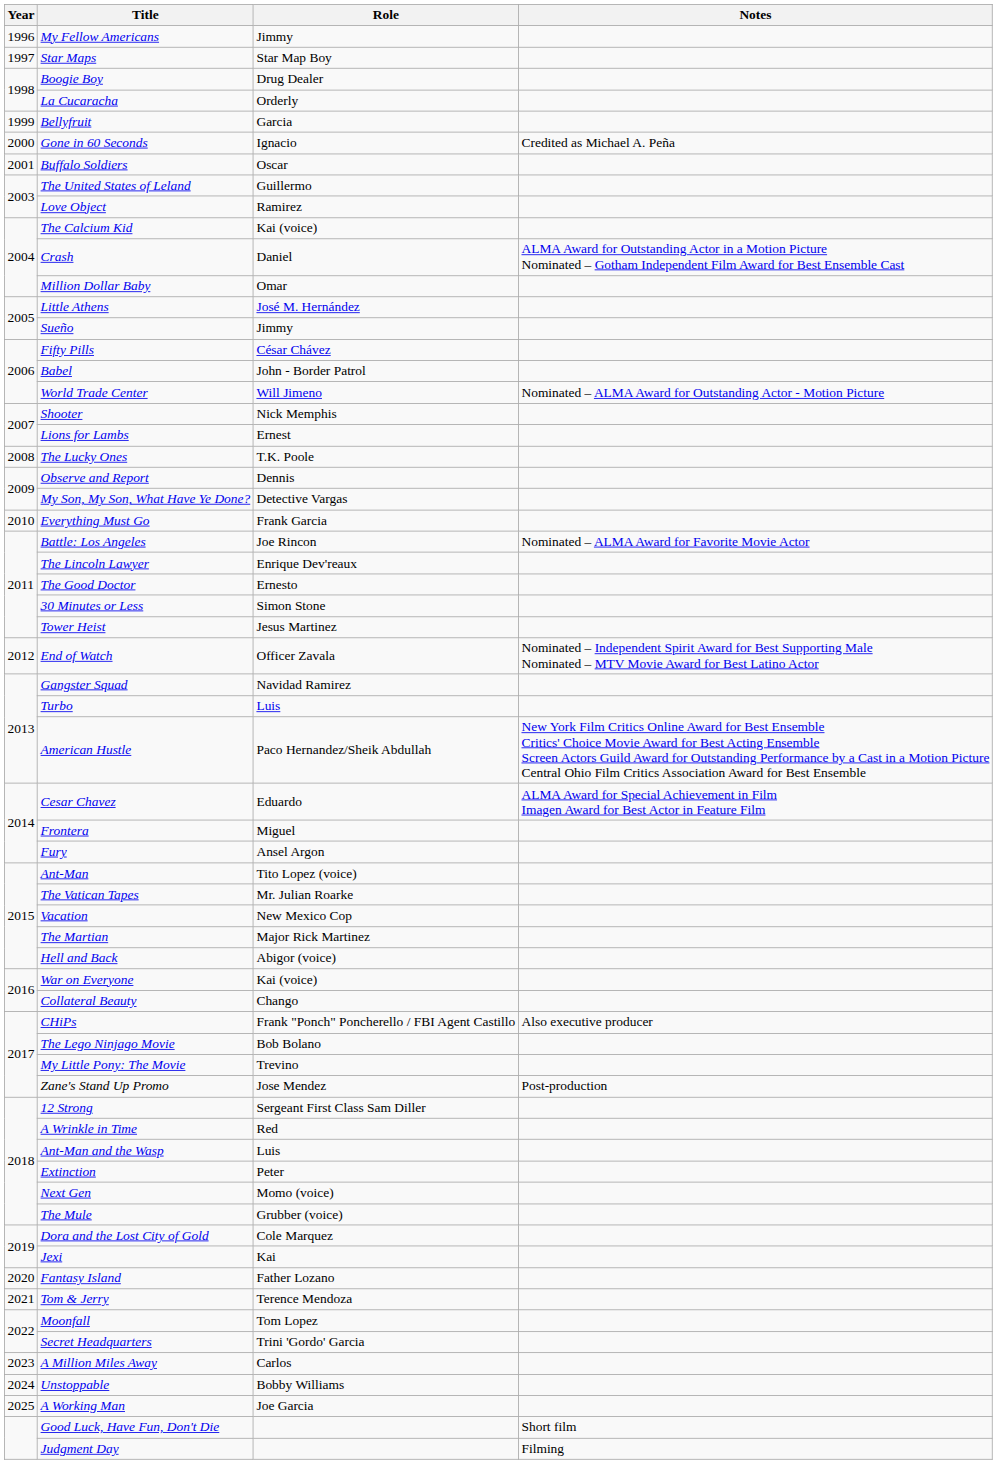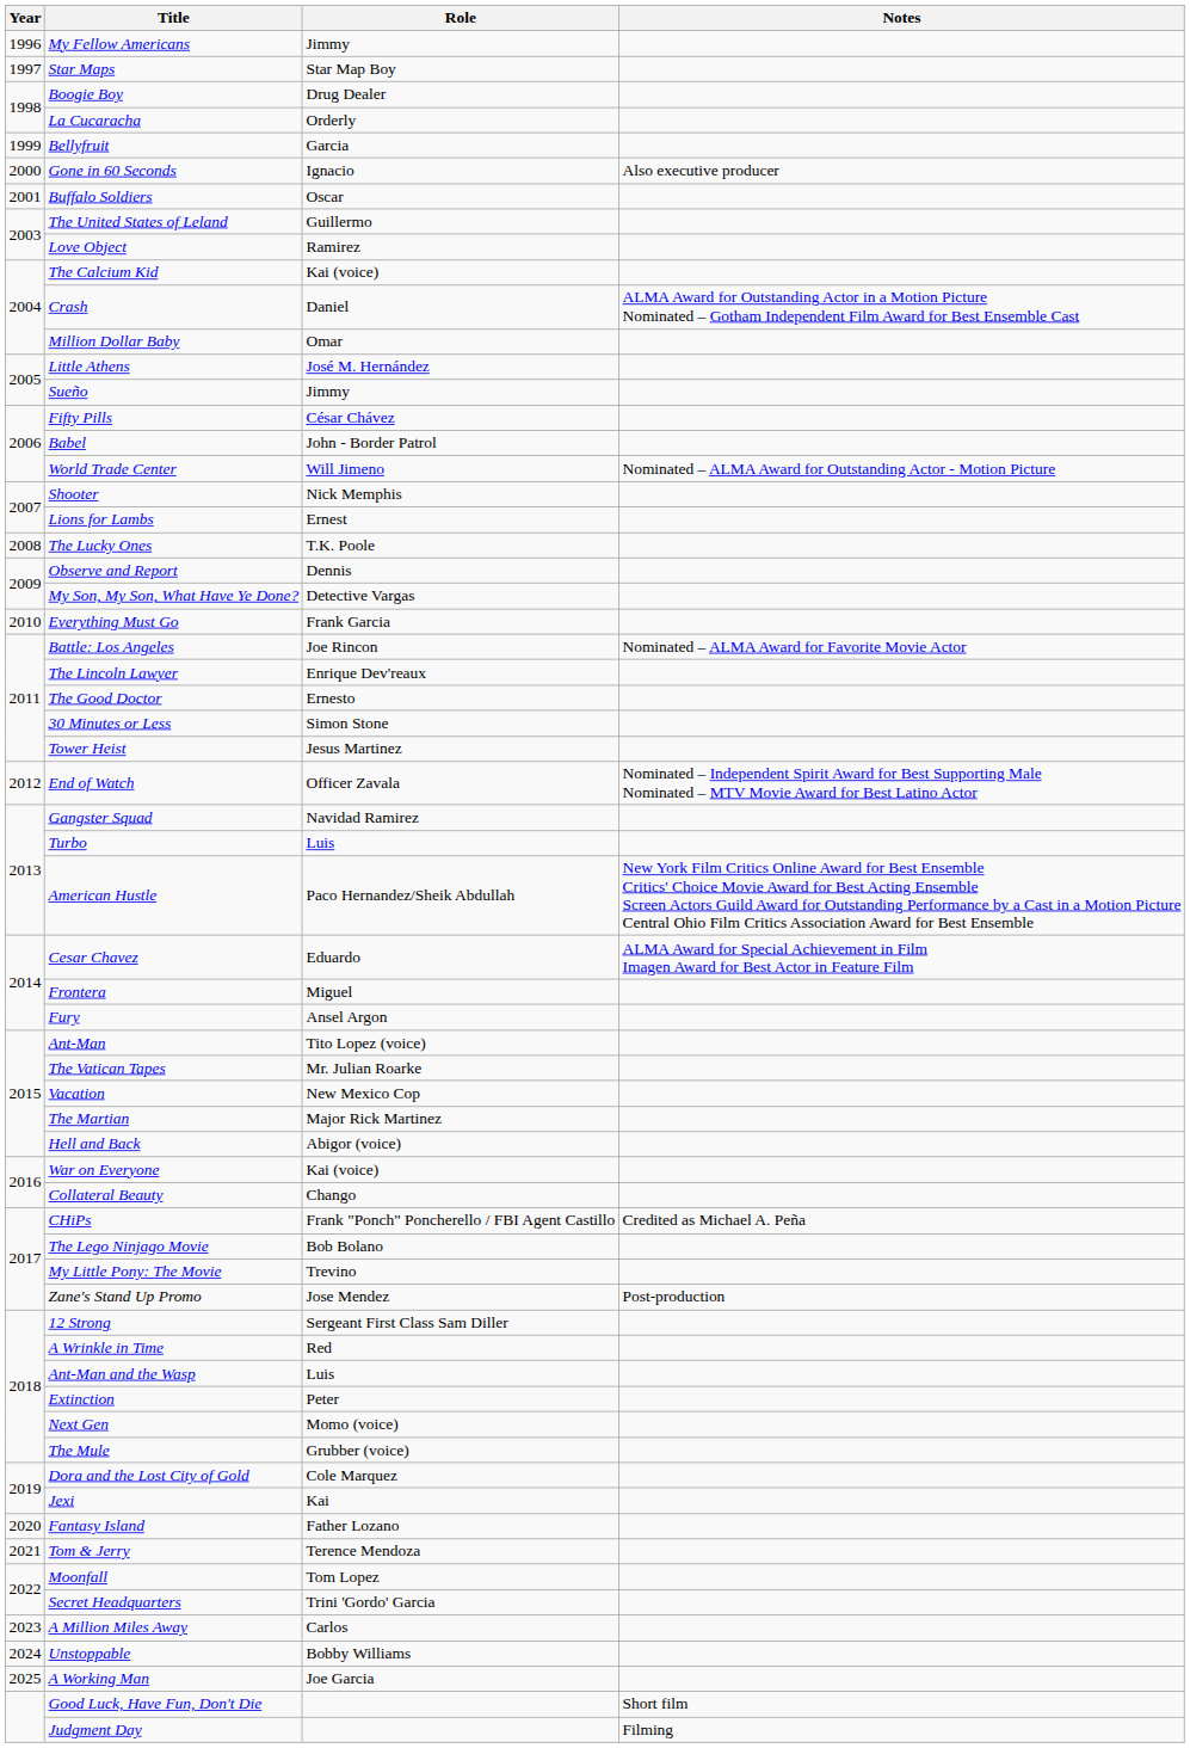Gone in 60 Seconds | Notes: Credited as Michael A. Peña -> Also executive producer
CHiPs | Notes: Also executive producer -> Credited as Michael A. Peña
